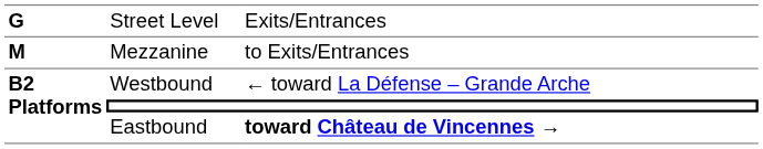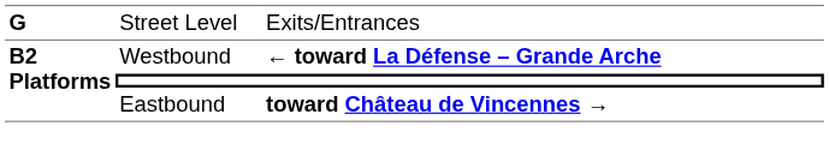- row: M | Mezzanine | to Exits/Entrances
Westbound | column 3: normal -> bold
